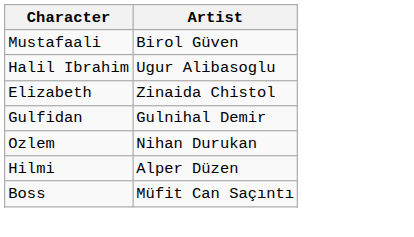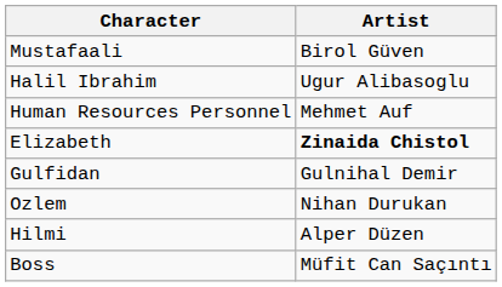+ row: Human Resources Personnel | Mehmet Auf
Elizabeth | Artist: normal -> bold
